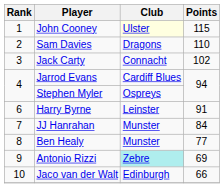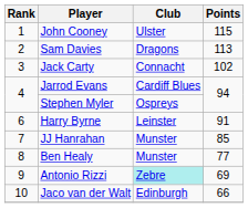John Cooney | Club: lightyellow background -> no background
Sam Davies | Points: 110 -> 113
JJ Hanrahan | Points: 84 -> 85
